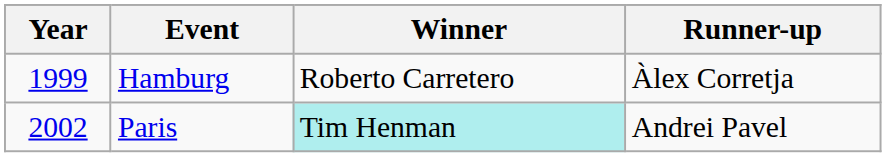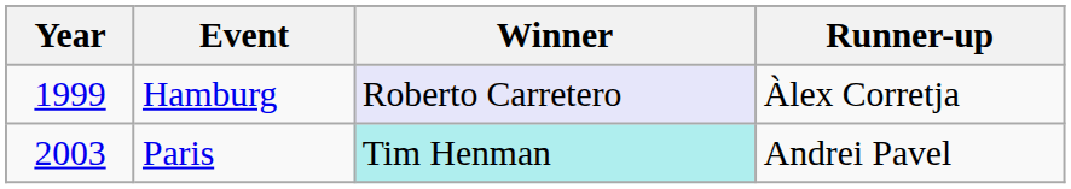Hamburg | Winner: no background -> lavender background
Paris | Year: 2002 -> 2003
